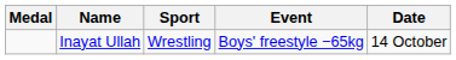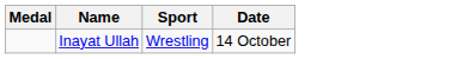- column: Event | Boys' freestyle −65kg
